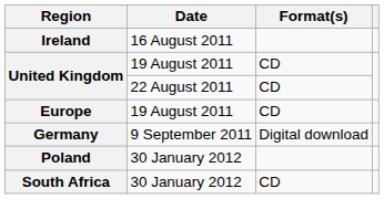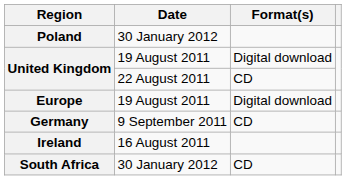rows swapped: Ireland <-> Poland
United Kingdom / 19 August 2011 | Format(s): CD -> Digital download
Europe | Format(s): CD -> Digital download
Germany | Format(s): Digital download -> CD
